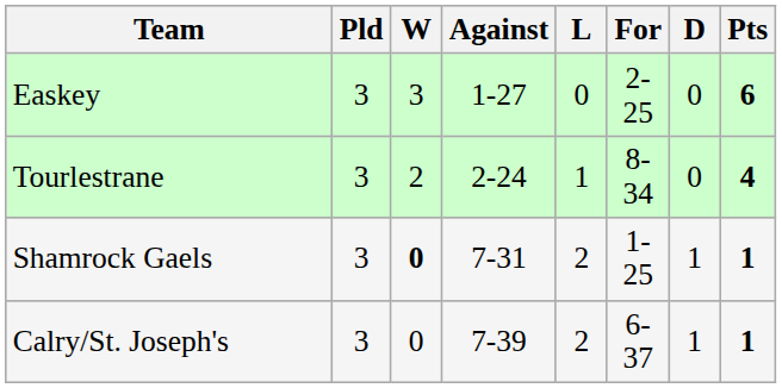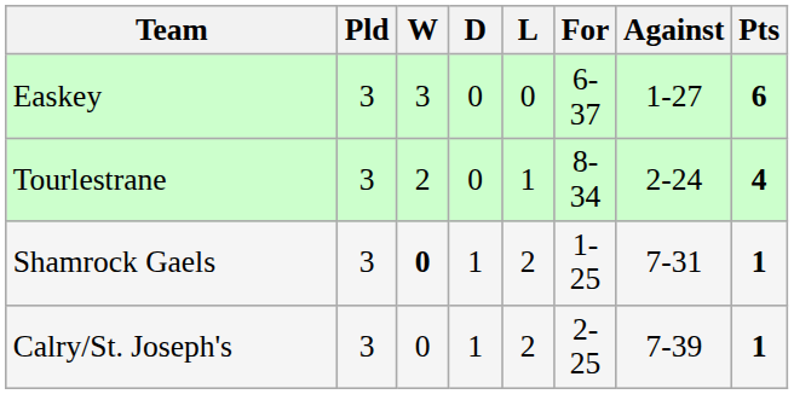columns swapped: D <-> Against
Easkey | For: 2-25 -> 6-37
Calry/St. Joseph's | For: 6-37 -> 2-25
